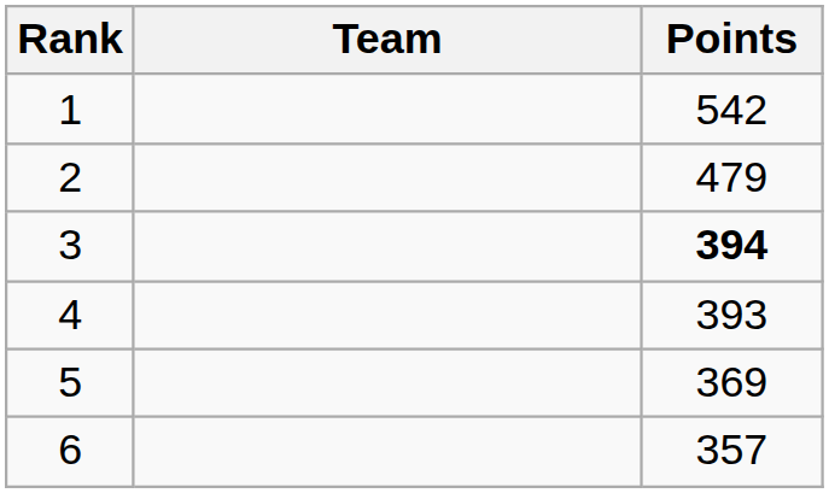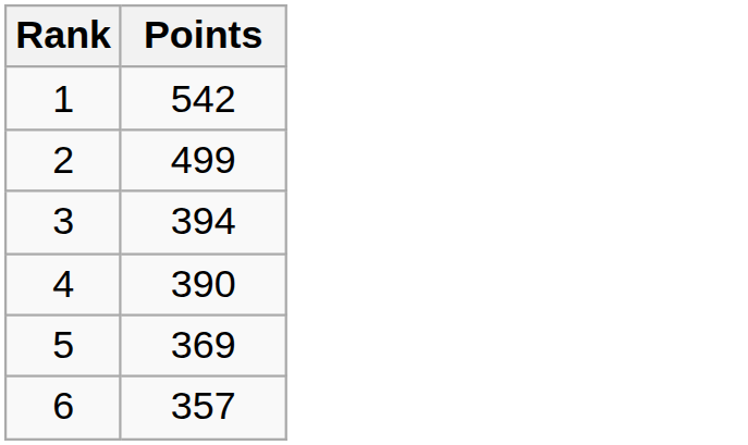- column: Team
2 | Points: 479 -> 499
3 | Points: bold -> normal
4 | Points: 393 -> 390
